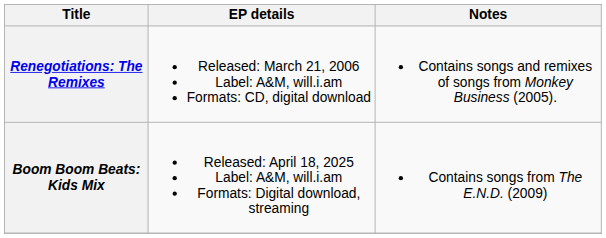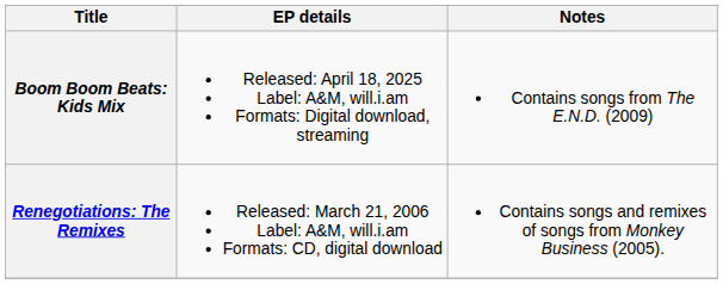rows swapped: Renegotiations: The Remixes <-> Boom Boom Beats: Kids Mix
